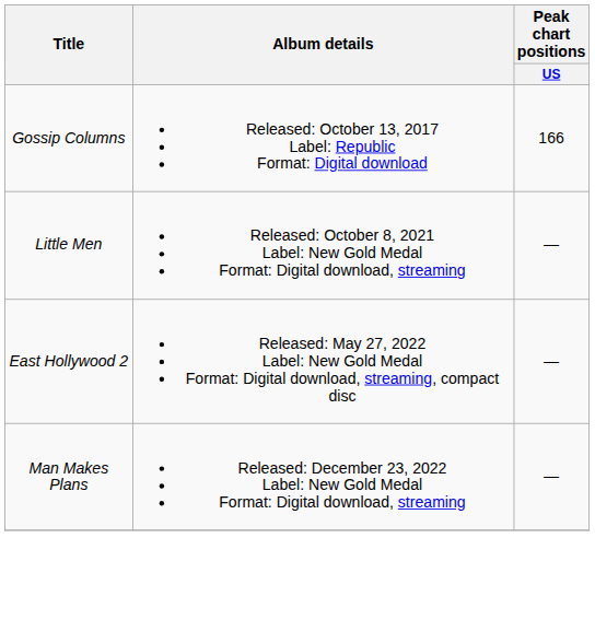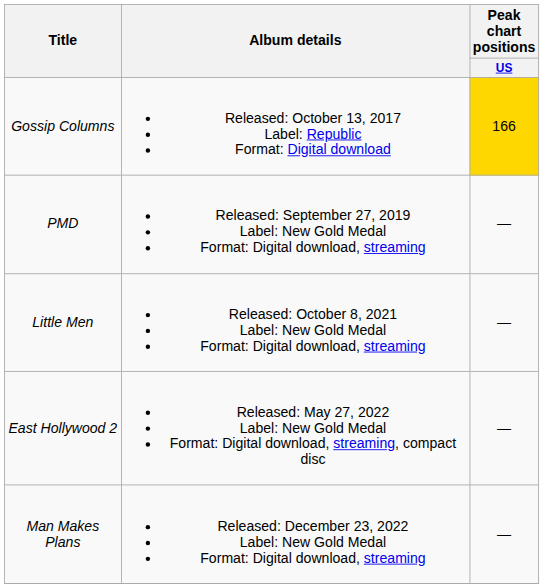Gossip Columns | Peak chart positions / US: no background -> gold background
+ row: PMD | Released: September 27, 2019 Label: New Gold Medal Format: Digital download, streaming | —
